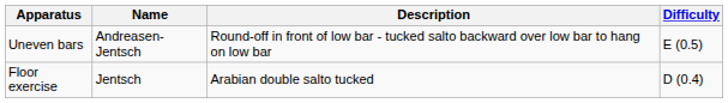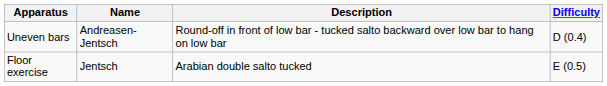Uneven bars | Difficulty: E (0.5) -> D (0.4)
Floor exercise | Difficulty: D (0.4) -> E (0.5)
